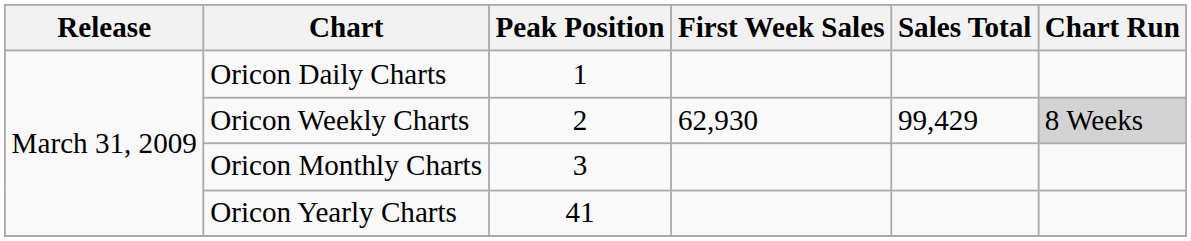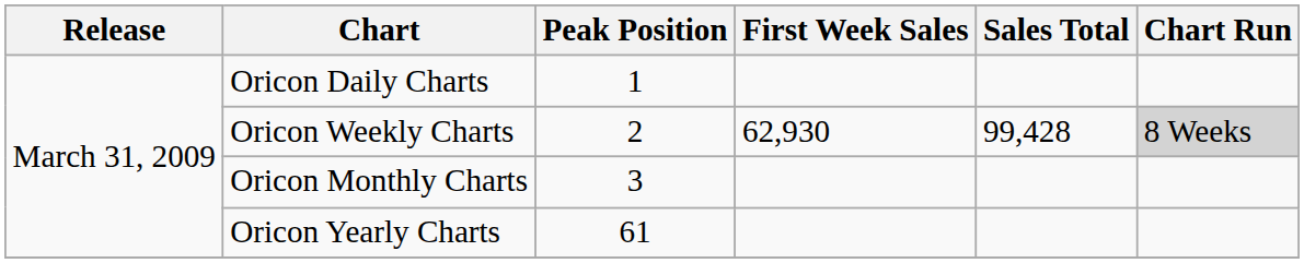Oricon Weekly Charts | Sales Total: 99,429 -> 99,428
Oricon Yearly Charts | Peak Position: 41 -> 61
